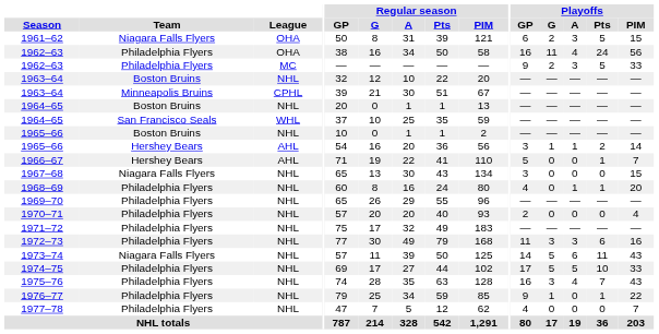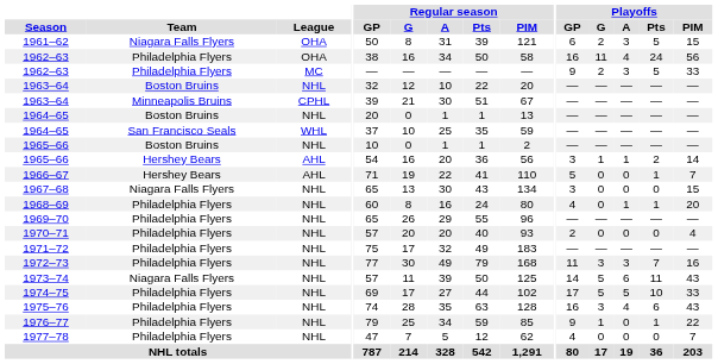1972–73 | Playoffs / Pts: 6 -> 7
1975–76 | Playoffs / Pts: 7 -> 6
